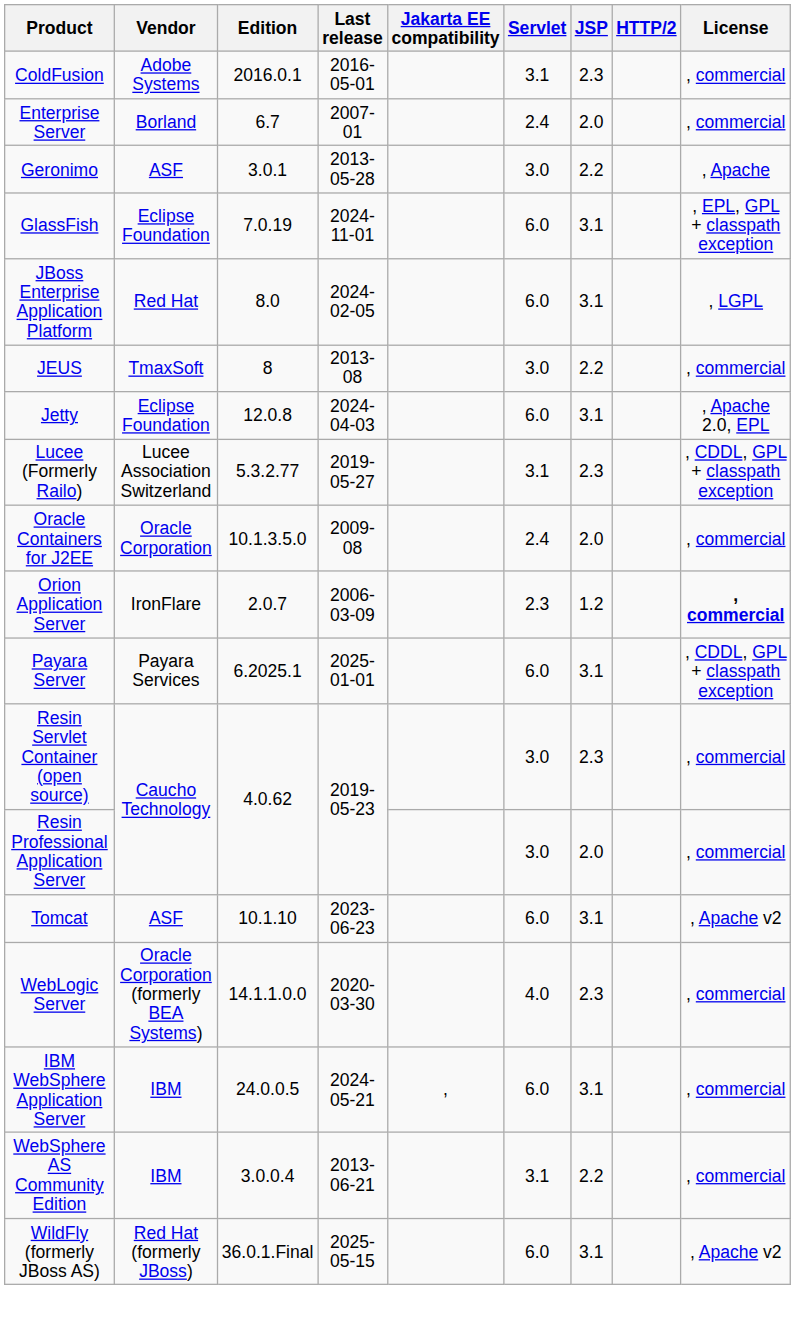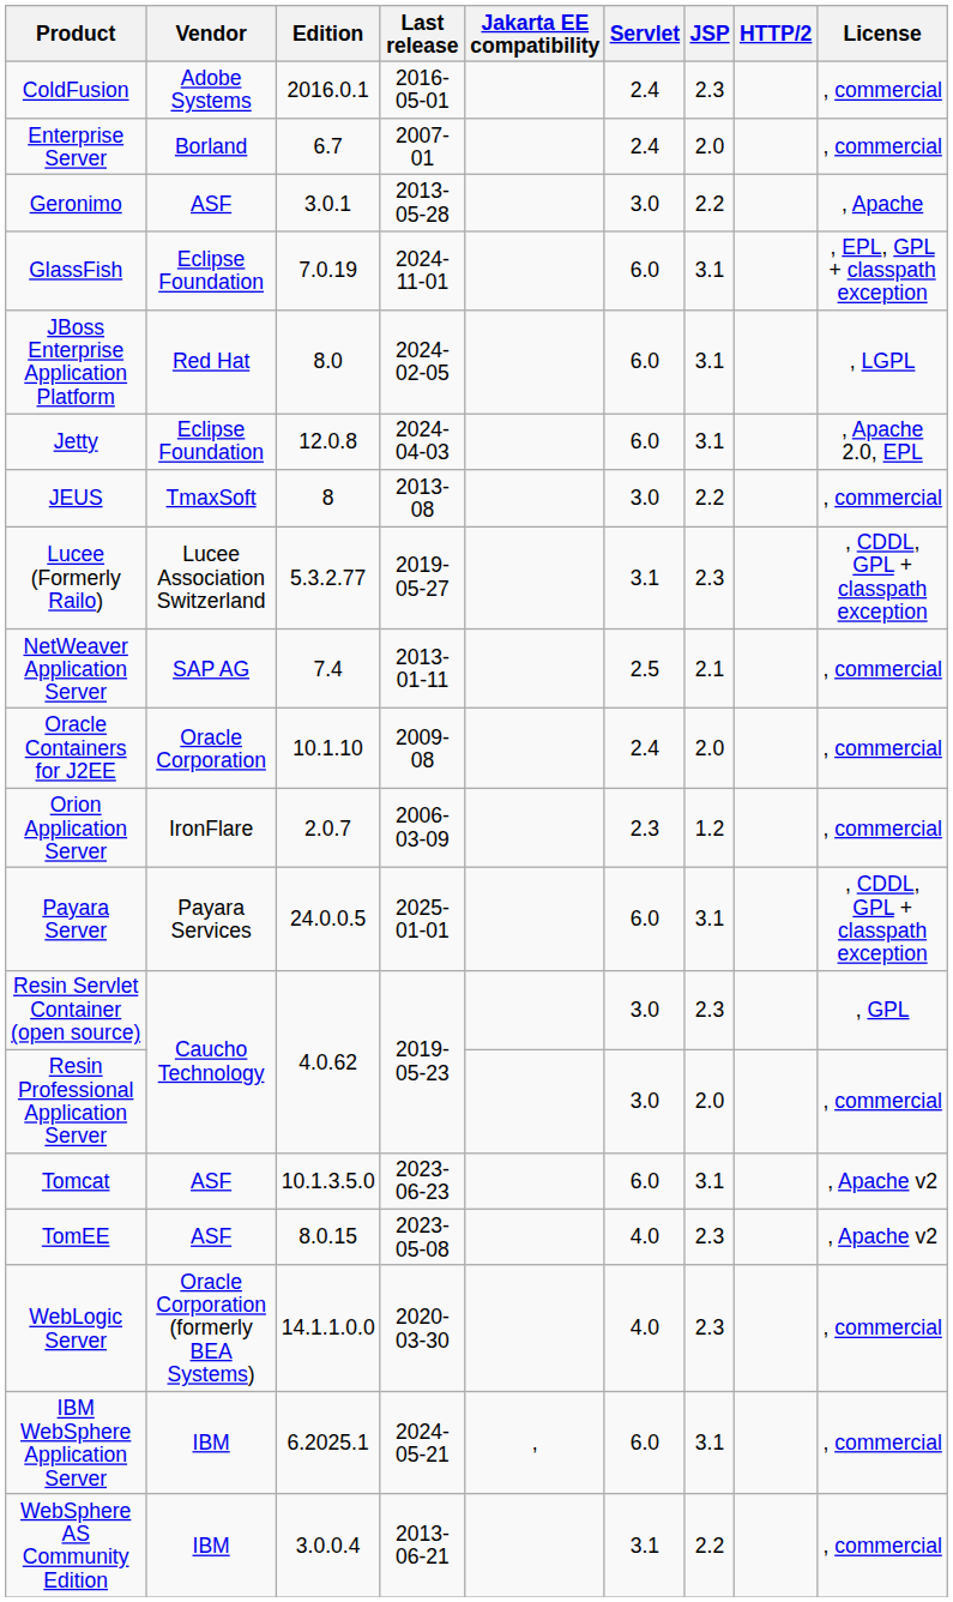ColdFusion | Servlet: 3.1 -> 2.4
rows swapped: Jetty <-> JEUS
+ row: NetWeaver Application Server | SAP AG | 7.4 | 2013-01-11 | 2.5 | 2.1 | , commercial
Oracle Containers for J2EE | Edition: 10.1.3.5.0 -> 10.1.10
Orion Application Server | License: bold -> normal
Payara Server | Edition: 6.2025.1 -> 24.0.0.5
Resin Servlet Container (open source) | License: , commercial -> , GPL
Tomcat | Edition: 10.1.10 -> 10.1.3.5.0
+ row: TomEE | ASF | 8.0.15 | 2023-05-08 | 4.0 | 2.3 | , Apache v2
IBM WebSphere Application Server | Edition: 24.0.0.5 -> 6.2025.1
- row: WildFly (formerly JBoss AS) | Red Hat (formerly JBoss) | 36.0.1.Final | 2025-05-15 | 6.0 | 3.1 | , Apache v2
